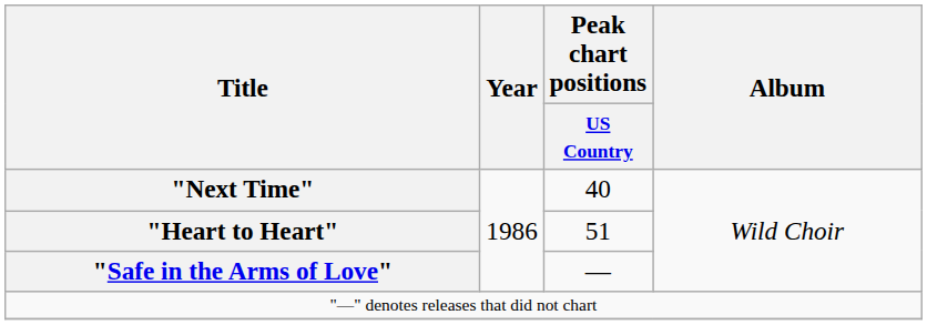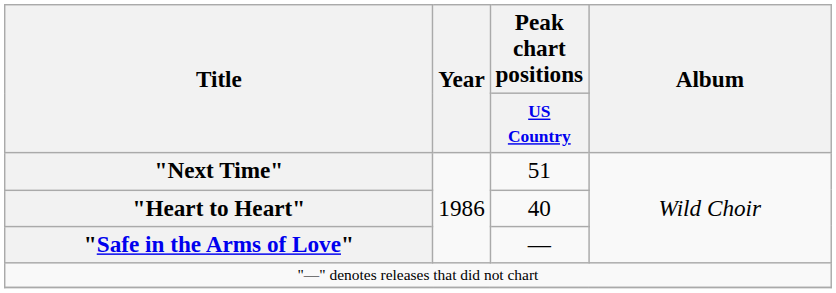"Next Time" | Peak chart positions / US Country: 40 -> 51
"Heart to Heart" | Peak chart positions / US Country: 51 -> 40
